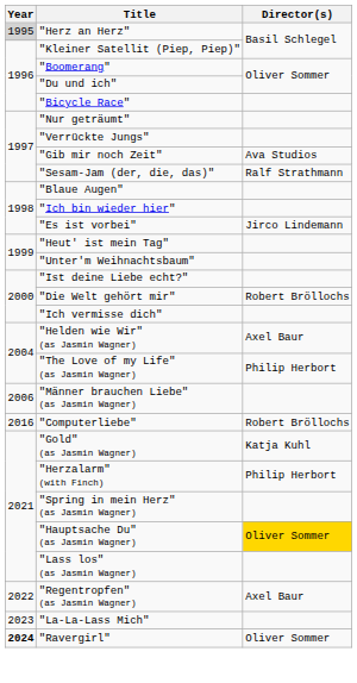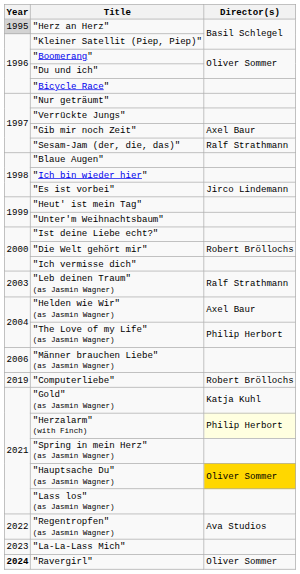"Gib mir noch Zeit" | Director(s): Ava Studios -> Axel Baur
+ row: 2003 | "Leb deinen Traum" (as Jasmin Wagner) | Ralf Strathmann
"Computerliebe" | Year: 2016 -> 2019
"Herzalarm" (with Finch) | Director(s): no background -> lightyellow background
"Regentropfen" (as Jasmin Wagner) | Director(s): Axel Baur -> Ava Studios
